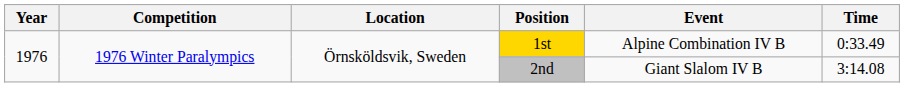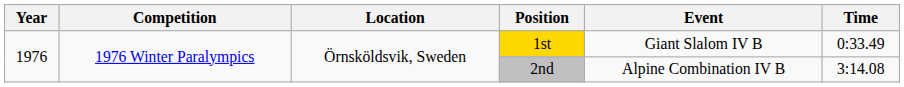1st | Event: Alpine Combination IV B -> Giant Slalom IV B
2nd | Event: Giant Slalom IV B -> Alpine Combination IV B
